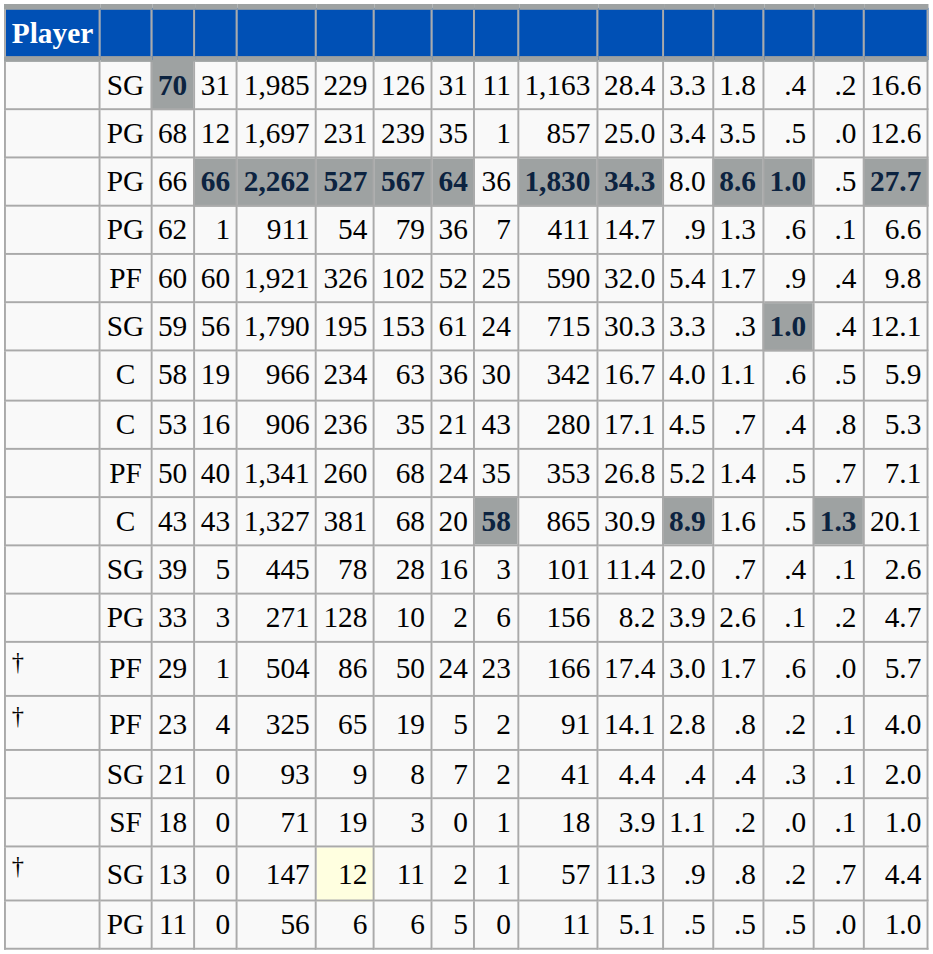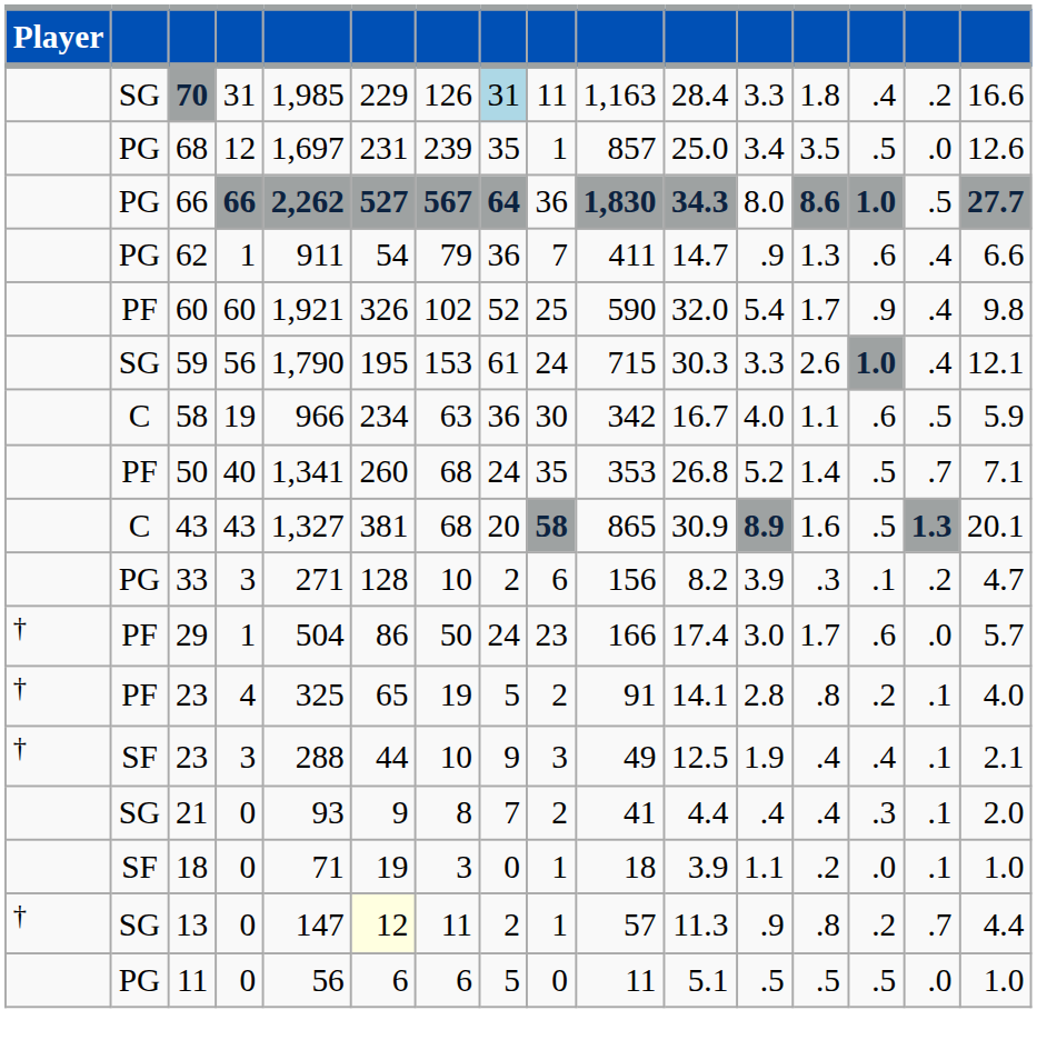70 | column 8: no background -> lightblue background
62 | column 15: .1 -> .4
59 | column 13: .3 -> 2.6
- row: C | 53 | 16 | 906 | 236 | 35 | 21 | 43 | 280 | 17.1 | 4.5 | .7 | .4 | .8 | 5.3
- row: SG | 39 | 5 | 445 | 78 | 28 | 16 | 3 | 101 | 11.4 | 2.0 | .7 | .4 | .1 | 2.6
33 | column 13: 2.6 -> .3
+ row: † | SF | 23 | 3 | 288 | 44 | 10 | 9 | 3 | 49 | 12.5 | 1.9 | .4 | .4 | .1 | 2.1
